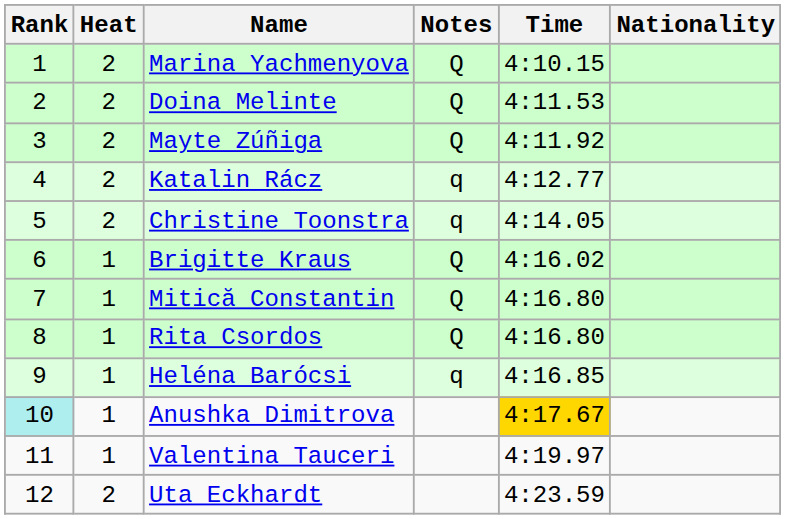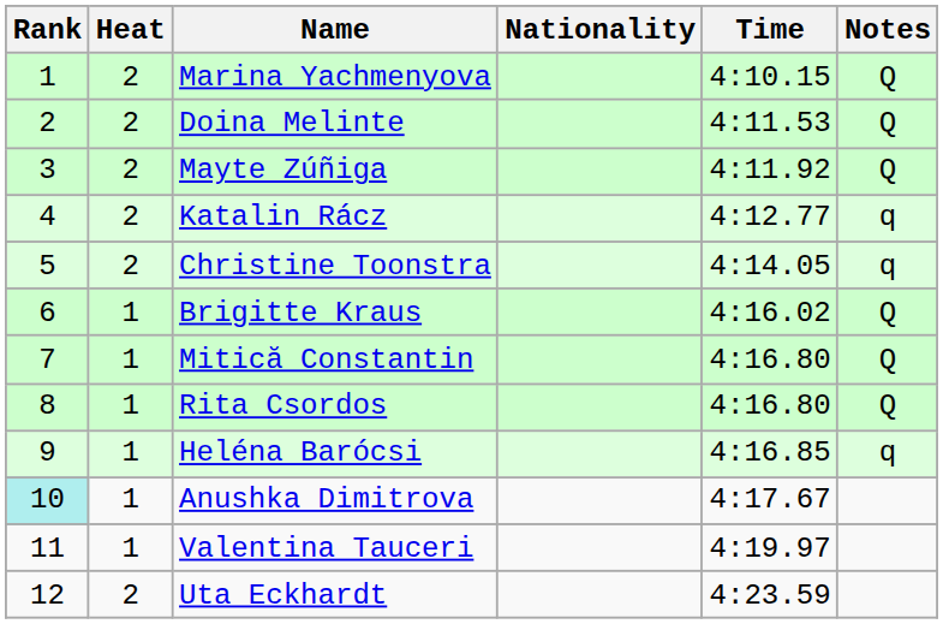columns swapped: Nationality <-> Notes
Anushka Dimitrova | Time: gold background -> no background
